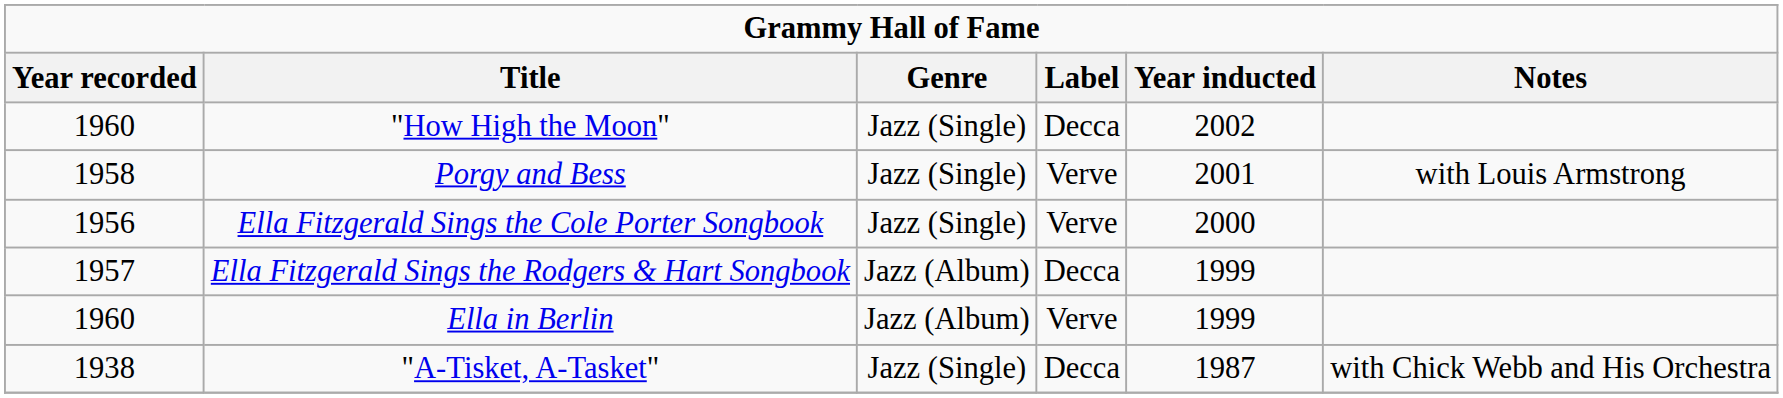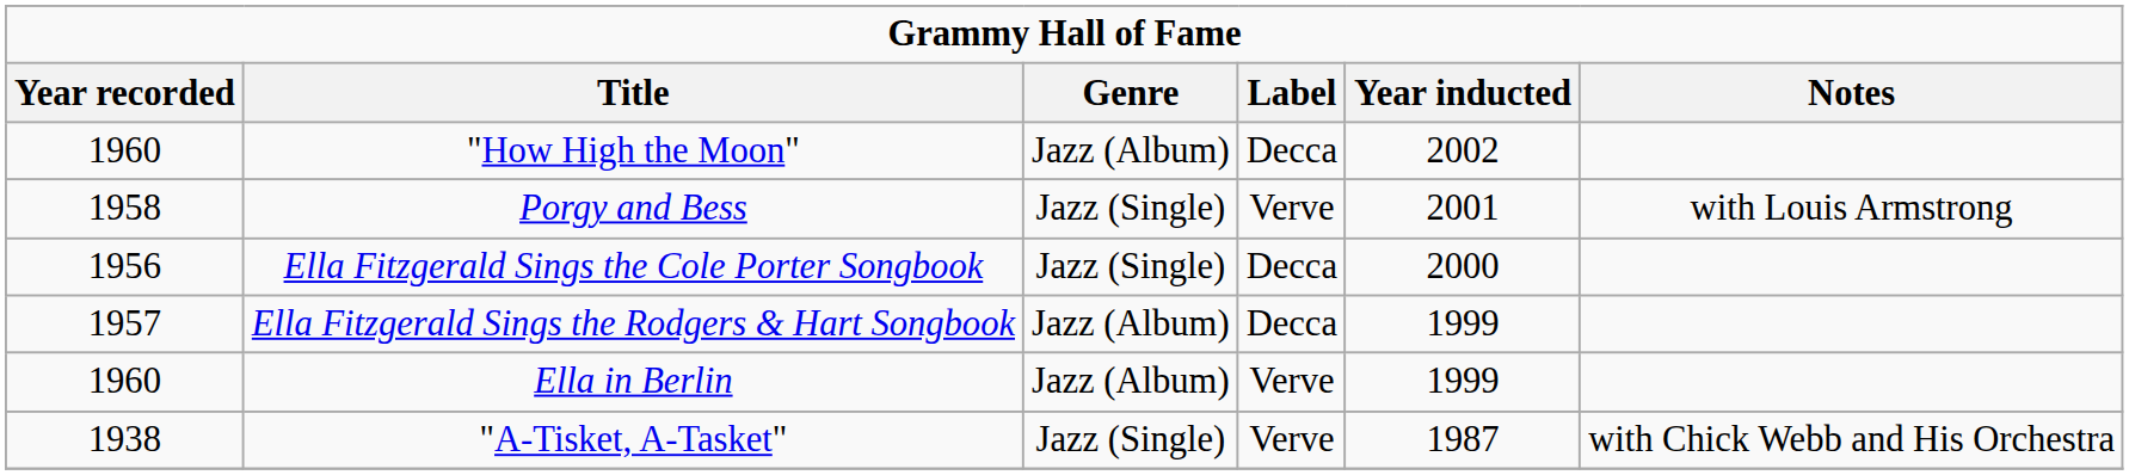"How High the Moon" | Genre: Jazz (Single) -> Jazz (Album)
Ella Fitzgerald Sings the Cole Porter Songbook | Label: Verve -> Decca
"A-Tisket, A-Tasket" | Label: Decca -> Verve
